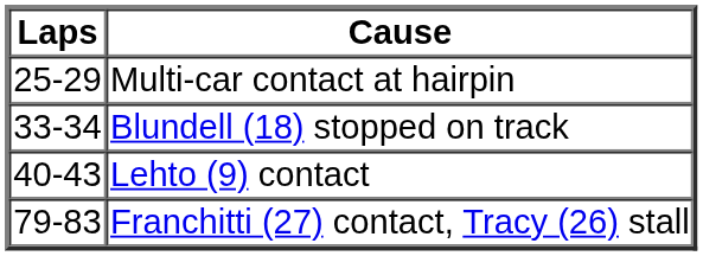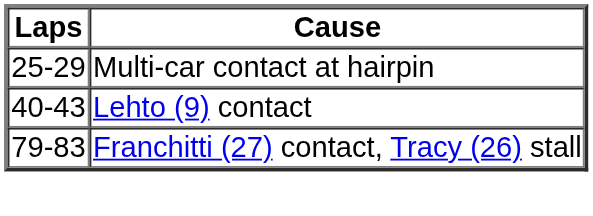- row: 33-34 | Blundell (18) stopped on track
